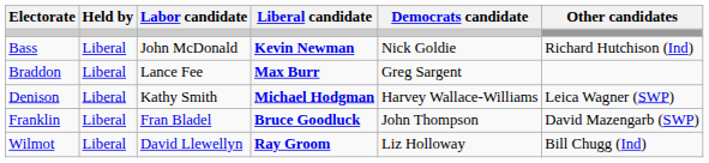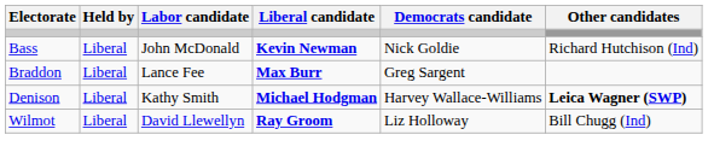Denison | Other candidates: normal -> bold
- row: Franklin | Liberal | Fran Bladel | Bruce Goodluck | John Thompson | David Mazengarb (SWP)
